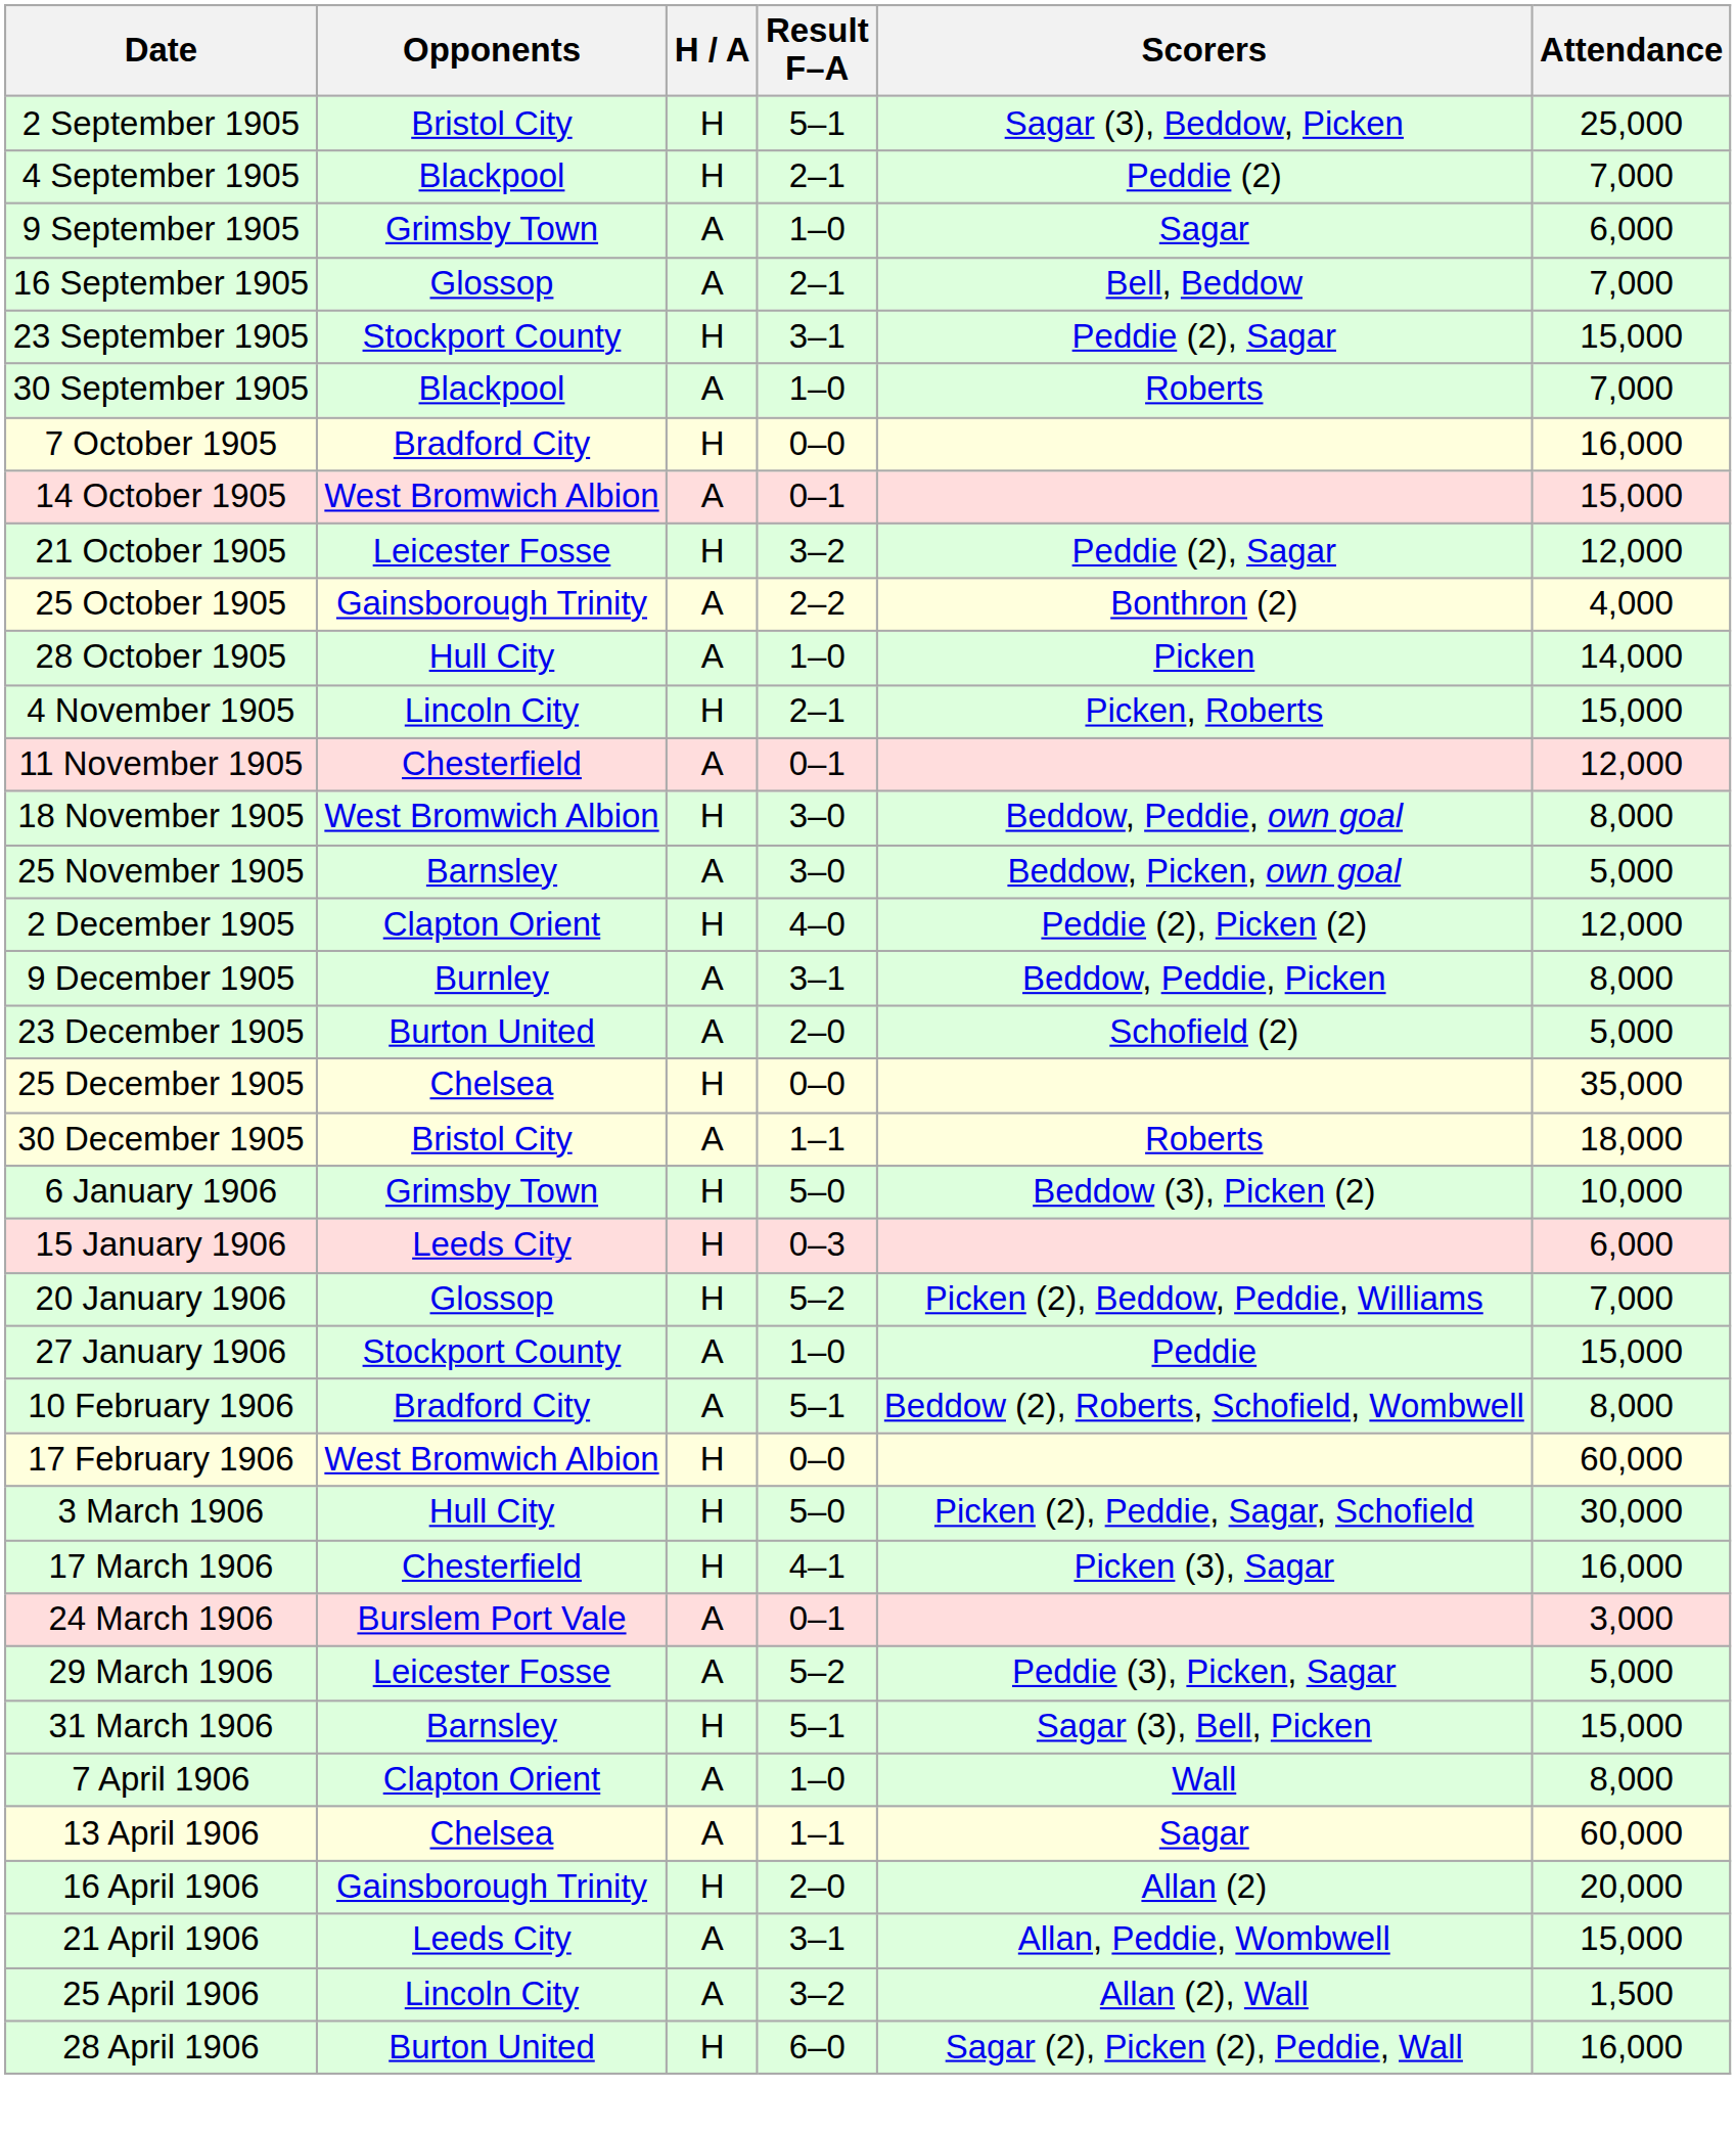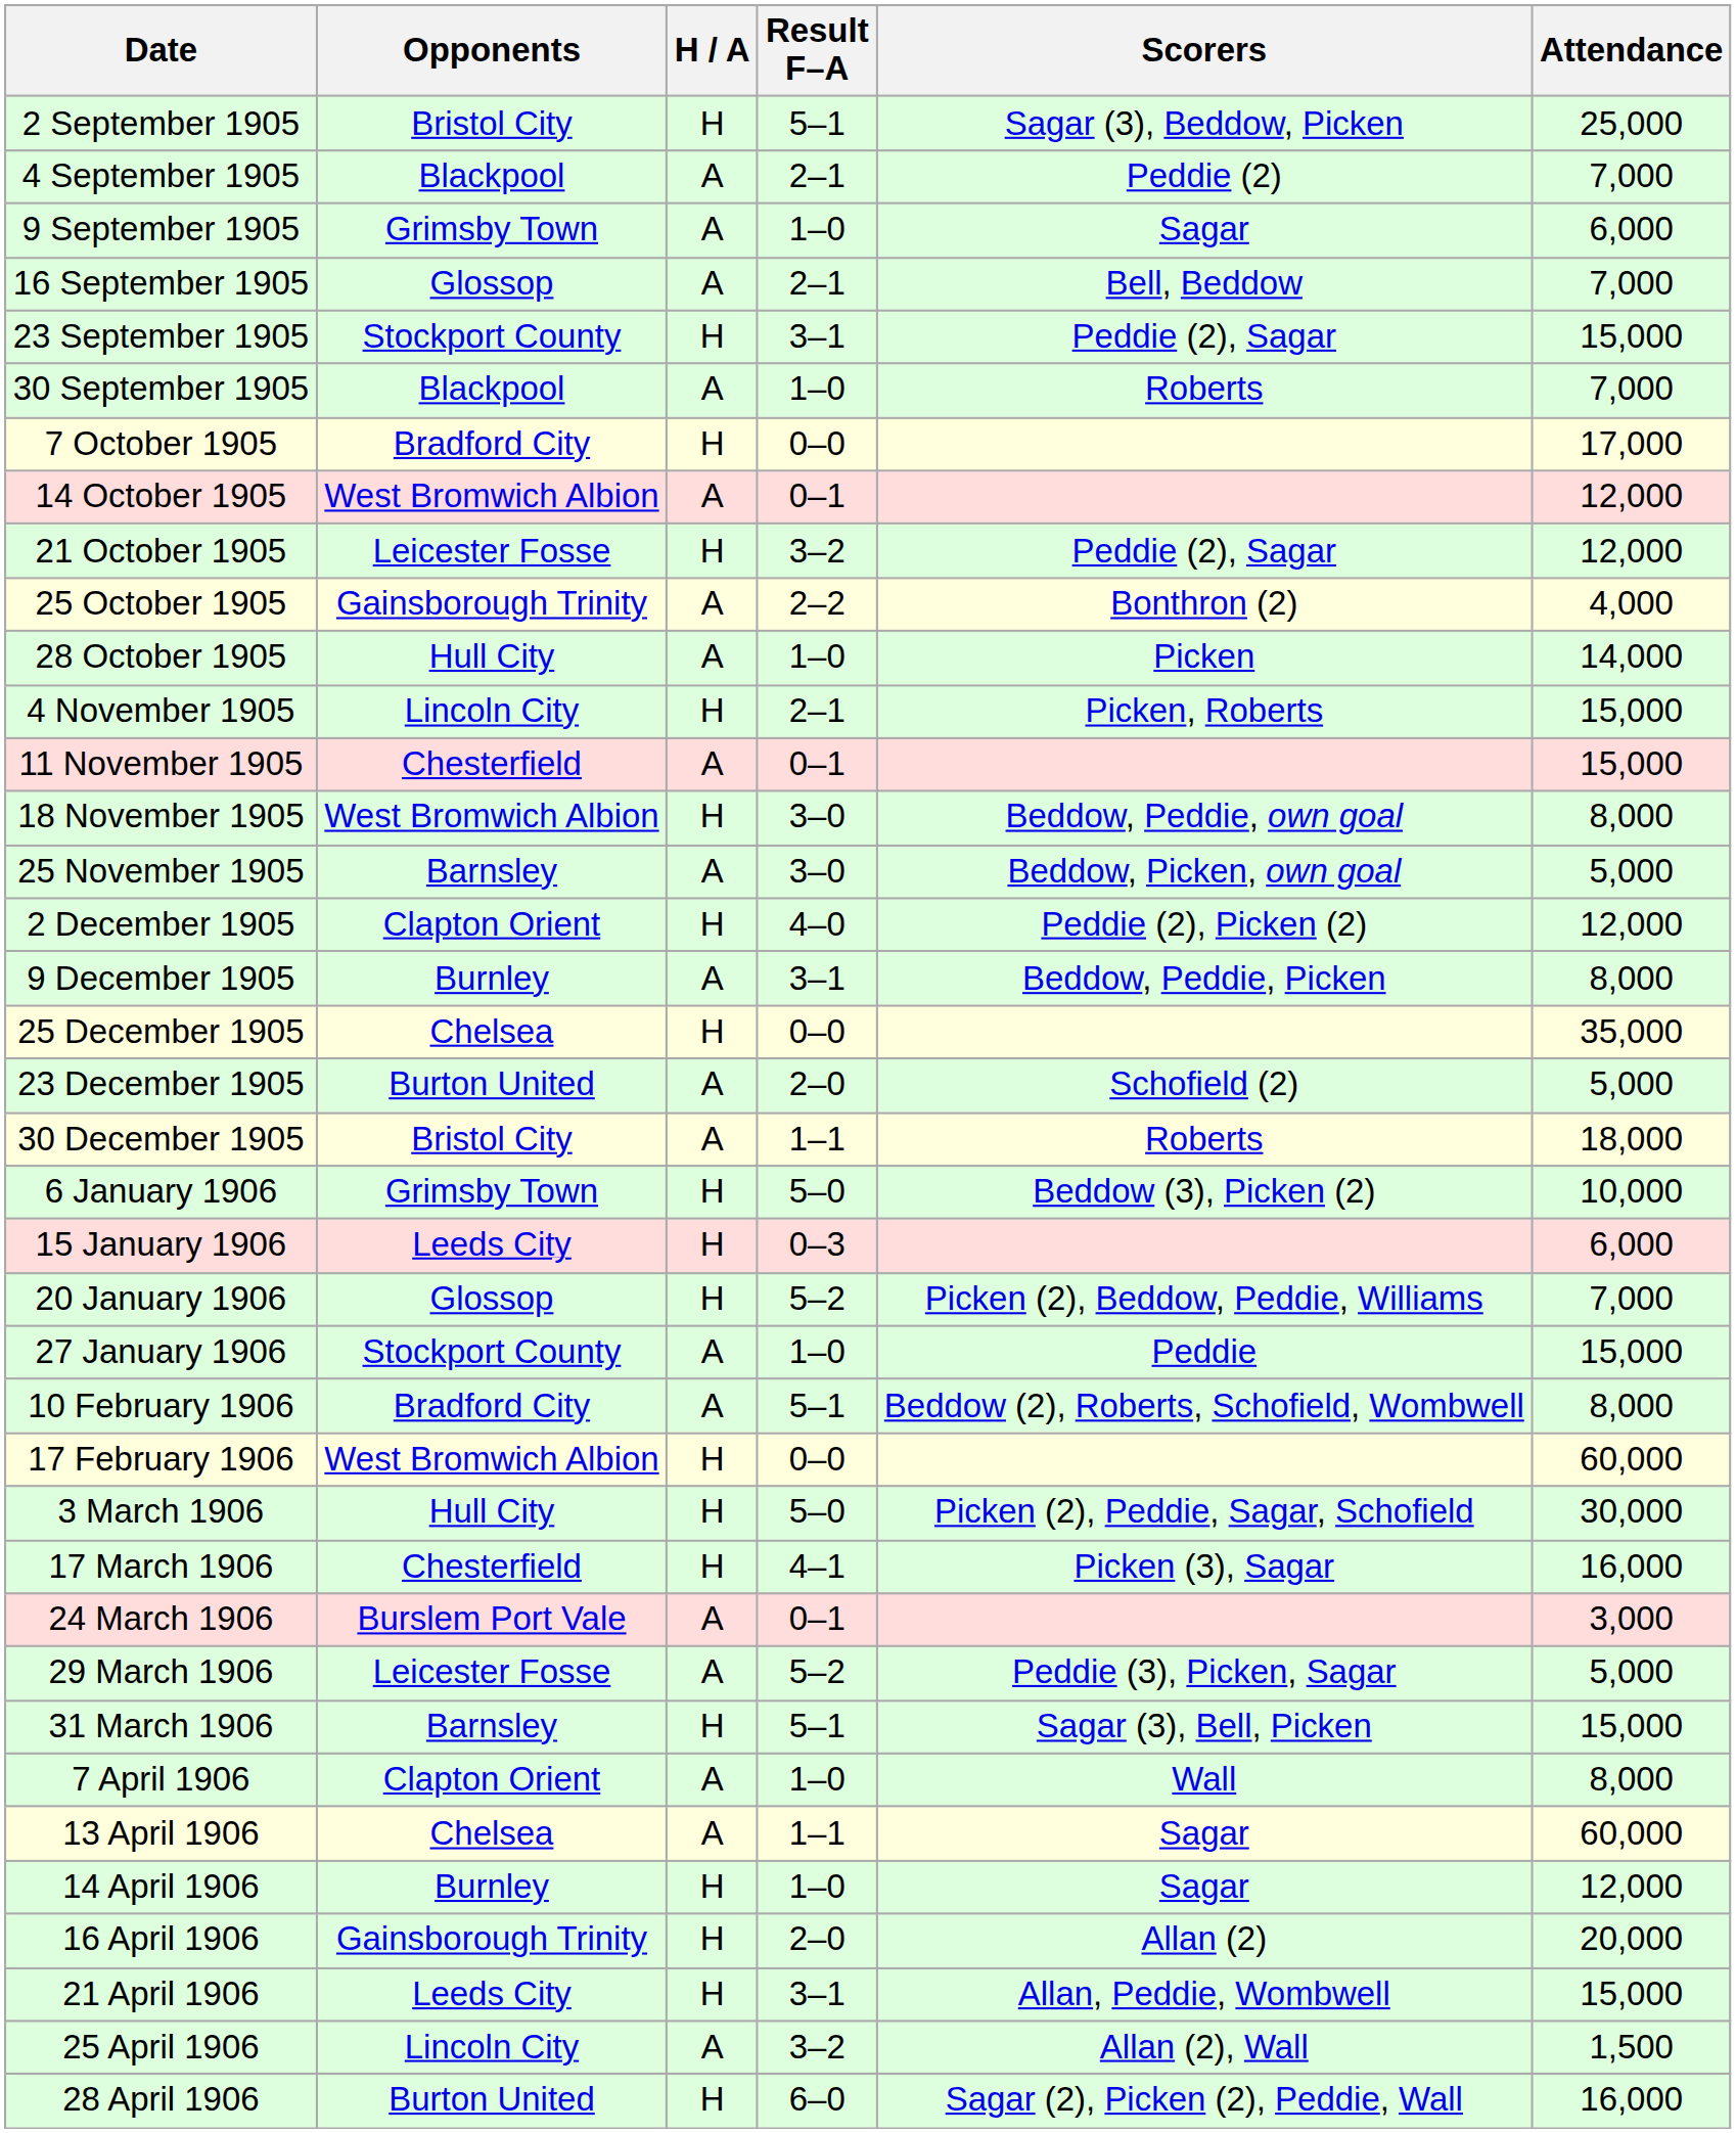4 September 1905 | H / A: H -> A
7 October 1905 | Attendance: 16,000 -> 17,000
14 October 1905 | Attendance: 15,000 -> 12,000
11 November 1905 | Attendance: 12,000 -> 15,000
rows swapped: 23 December 1905 <-> 25 December 1905
+ row: 14 April 1906 | Burnley | H | 1–0 | Sagar | 12,000
21 April 1906 | H / A: A -> H
